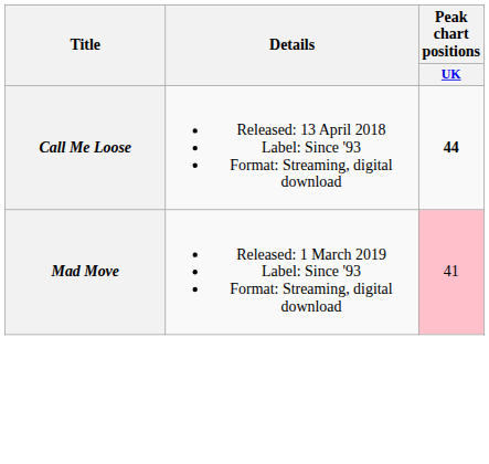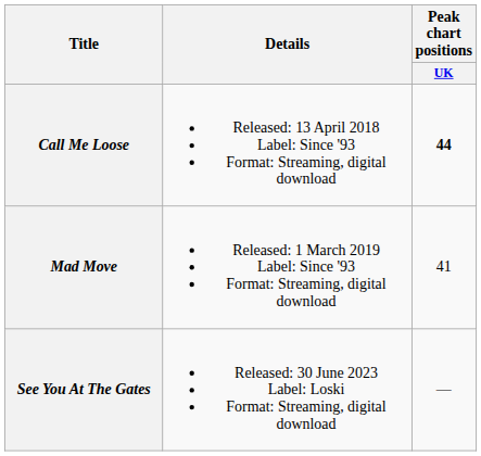Mad Move | Peak chart positions / UK: pink background -> no background
+ row: See You At The Gates | Released: 30 June 2023 Label: Loski Format: Streaming, digital download | —
